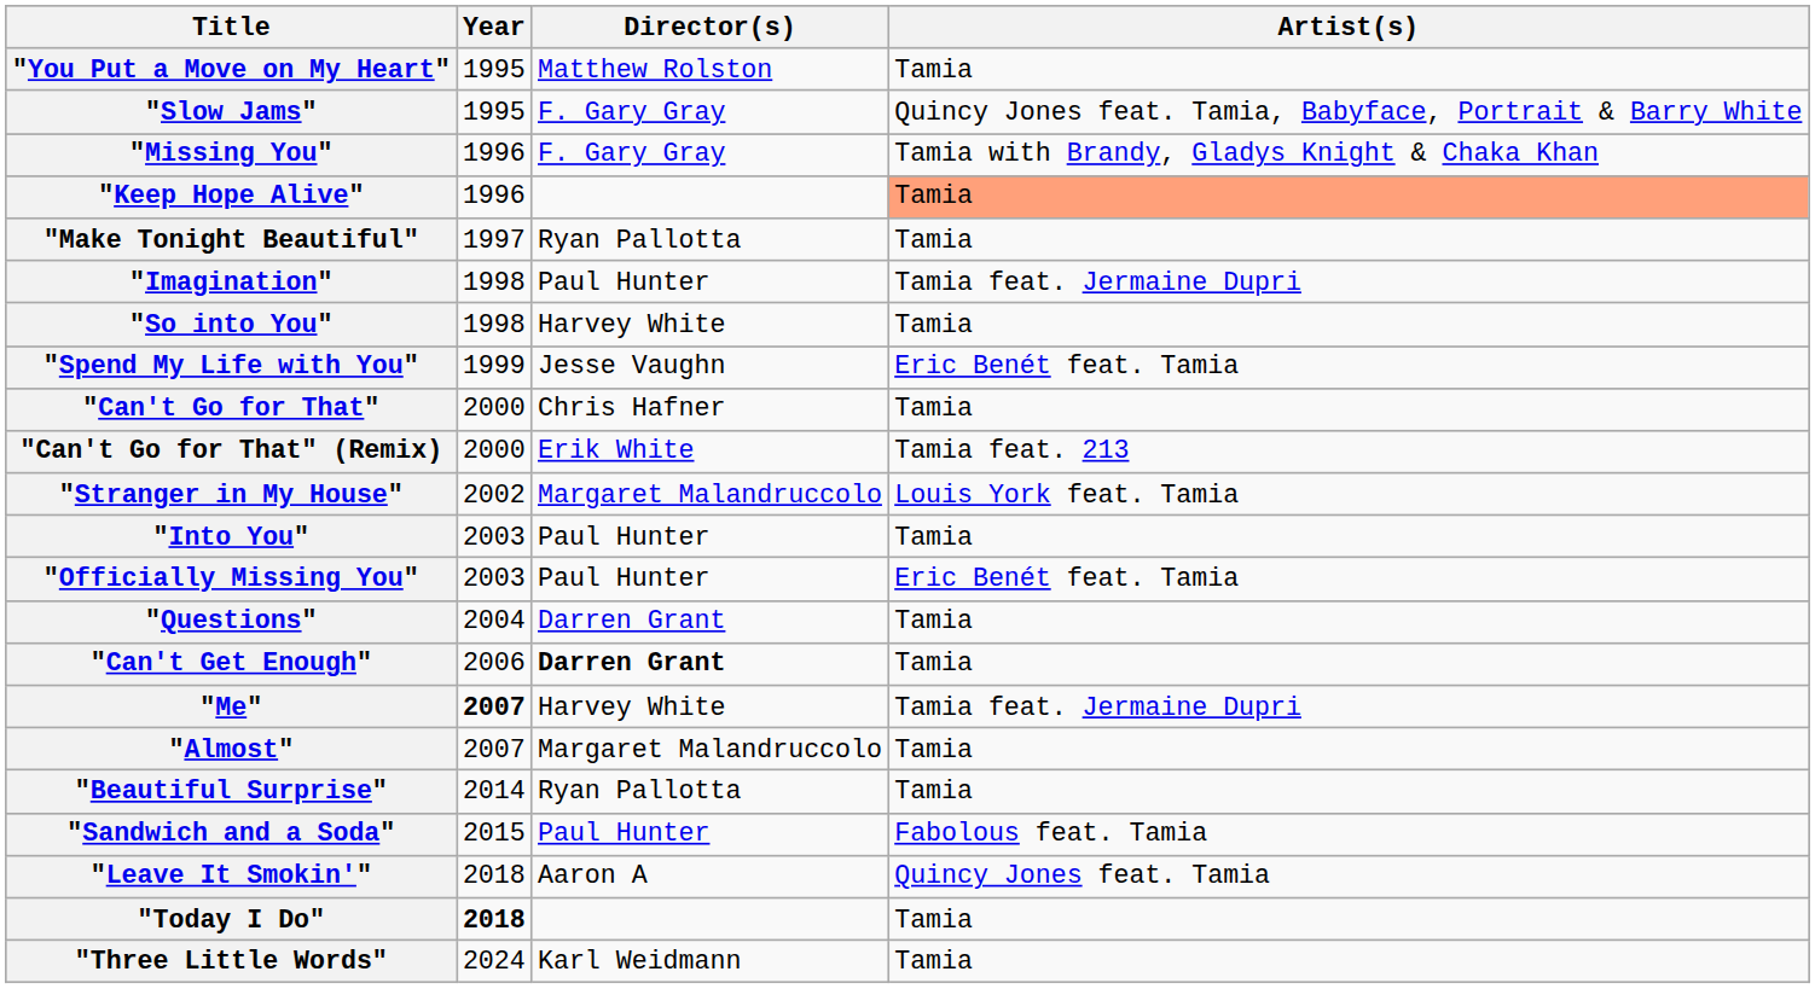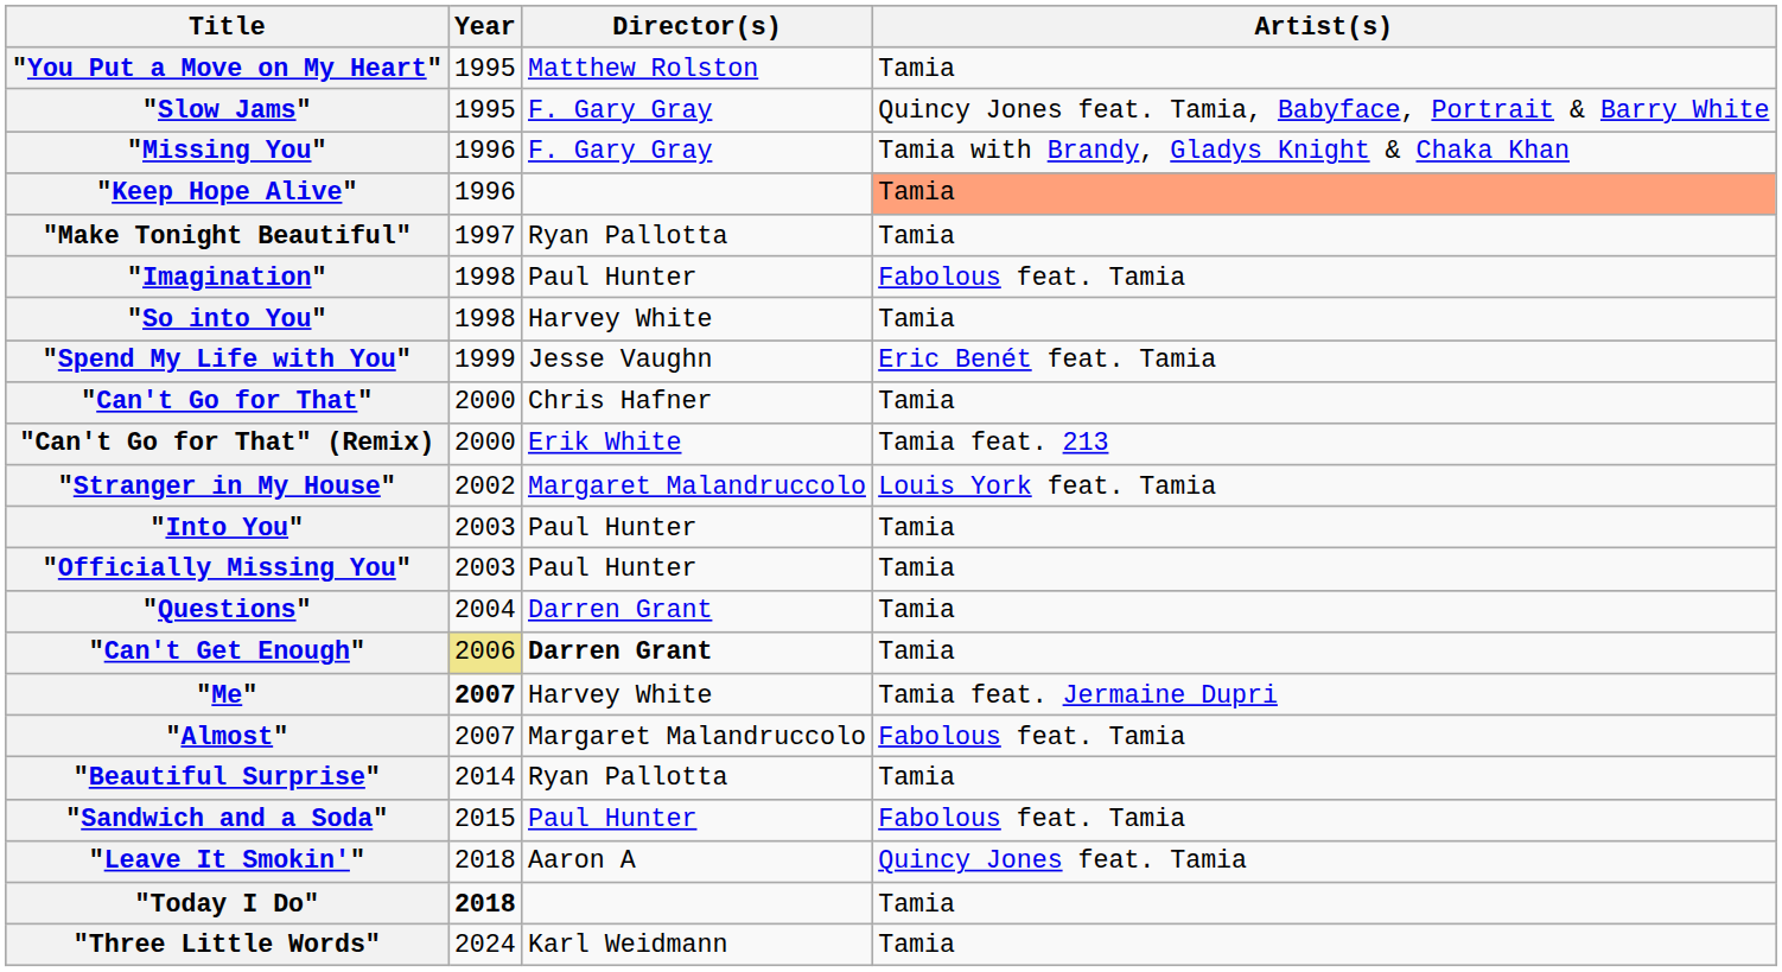"Imagination" | Artist(s): Tamia feat. Jermaine Dupri -> Fabolous feat. Tamia
"Officially Missing You" | Artist(s): Eric Benét feat. Tamia -> Tamia
"Can't Get Enough" | Year: no background -> khaki background
"Almost" | Artist(s): Tamia -> Fabolous feat. Tamia
